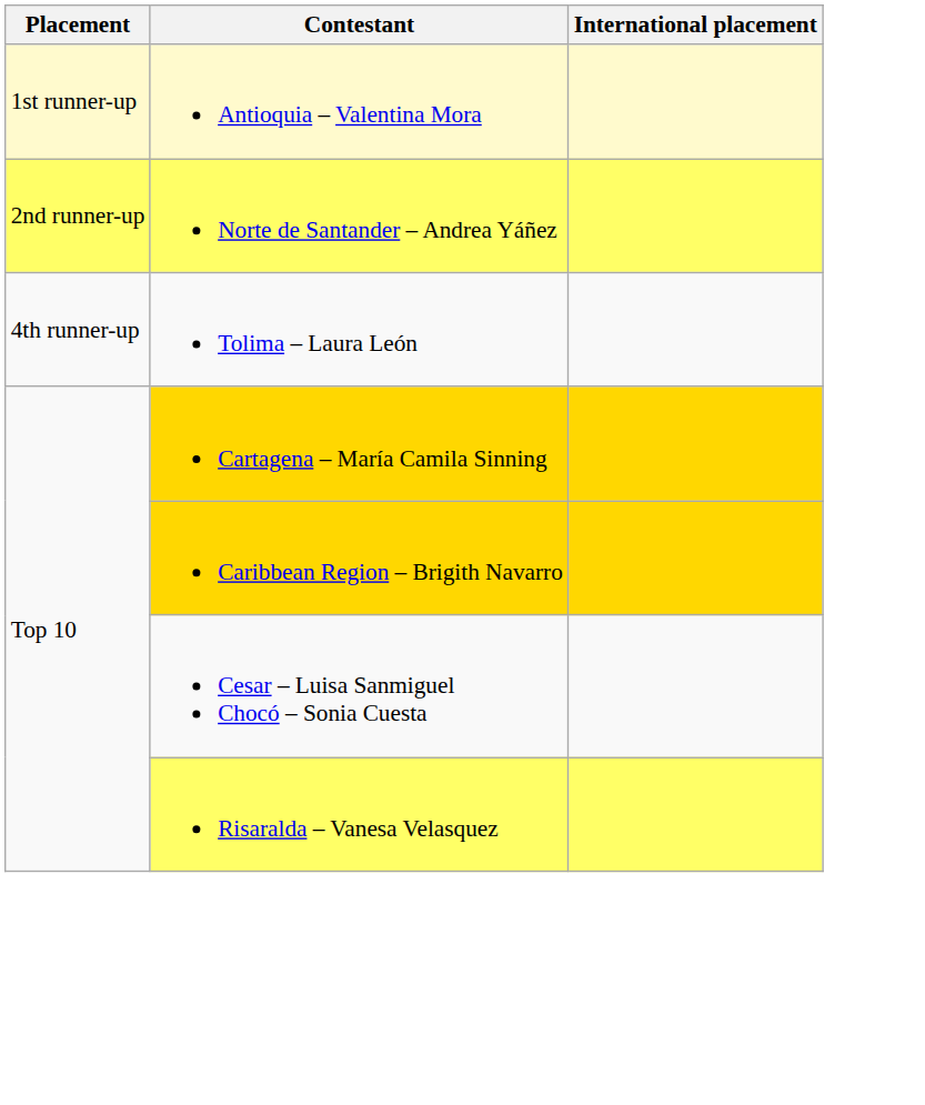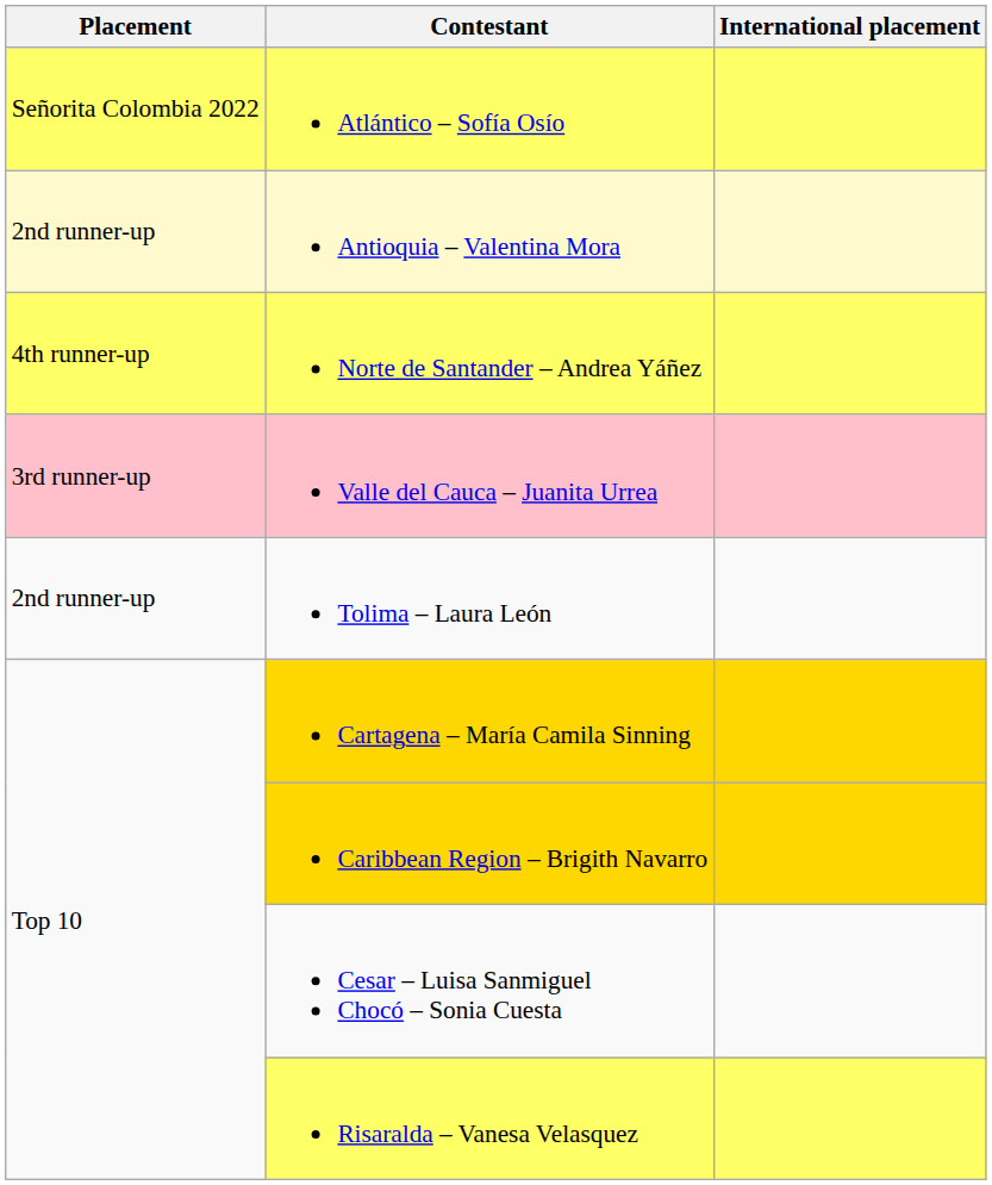+ row: Señorita Colombia 2022 | Atlántico – Sofía Osío
Antioquia – Valentina Mora | Placement: 1st runner-up -> 2nd runner-up
Norte de Santander – Andrea Yáñez | Placement: 2nd runner-up -> 4th runner-up
+ row: 3rd runner-up | Valle del Cauca – Juanita Urrea
Tolima – Laura León | Placement: 4th runner-up -> 2nd runner-up
